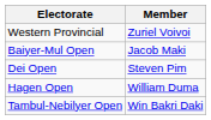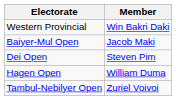Western Provincial | Member: Zuriel Voivoi -> Win Bakri Daki
Tambul-Nebilyer Open | Member: Win Bakri Daki -> Zuriel Voivoi
